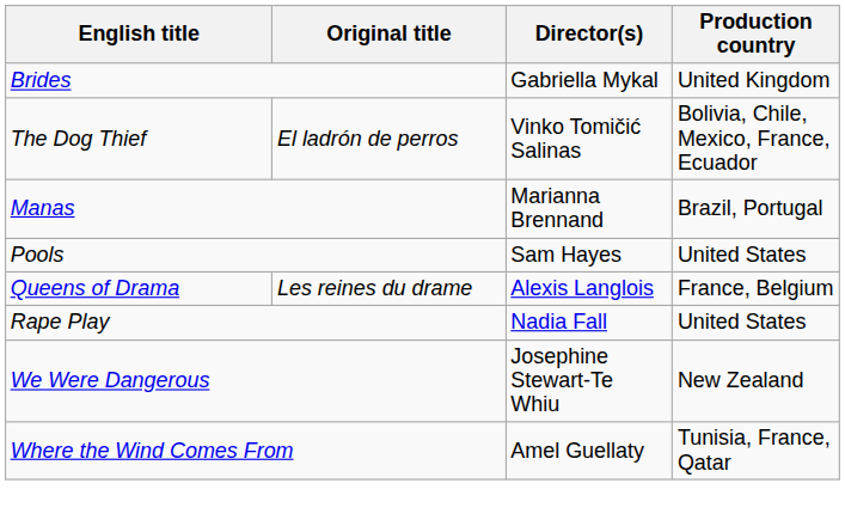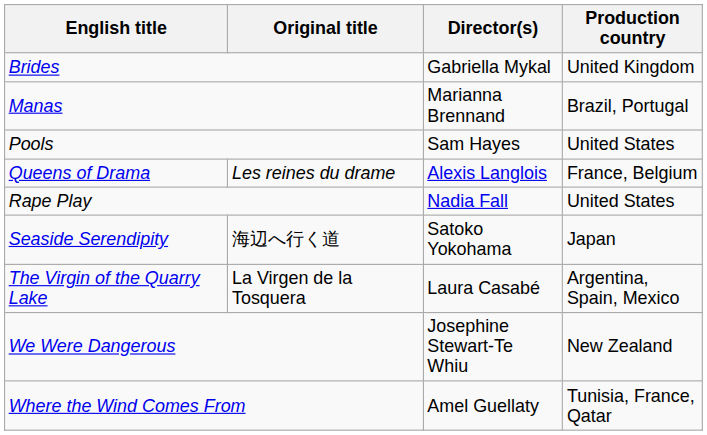- row: The Dog Thief | El ladrón de perros | Vinko Tomičić Salinas | Bolivia, Chile, Mexico, France, Ecuador
+ row: Seaside Serendipity | 海辺へ行く道 | Satoko Yokohama | Japan
+ row: The Virgin of the Quarry Lake | La Virgen de la Tosquera | Laura Casabé | Argentina, Spain, Mexico
